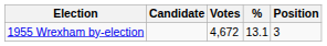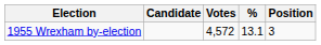1955 Wrexham by-election | Votes: 4,672 -> 4,572
